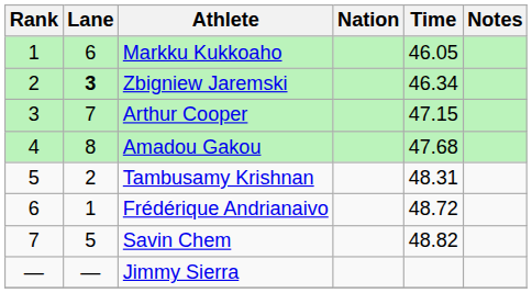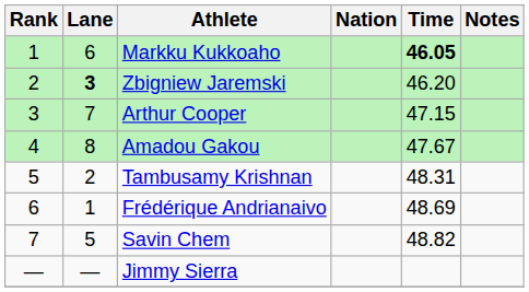Markku Kukkoaho | Time: normal -> bold
Zbigniew Jaremski | Time: 46.34 -> 46.20
Amadou Gakou | Time: 47.68 -> 47.67
Frédérique Andrianaivo | Time: 48.72 -> 48.69
